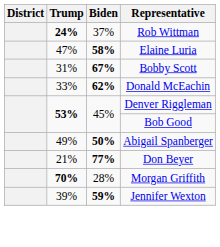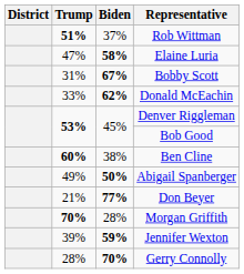Rob Wittman | Trump: 24% -> 51%
+ row: 60% | 38% | Ben Cline
+ row: 28% | 70% | Gerry Connolly
